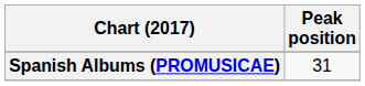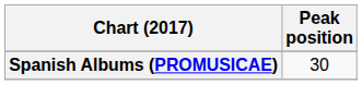Spanish Albums (PROMUSICAE) | Peak position: 31 -> 30
